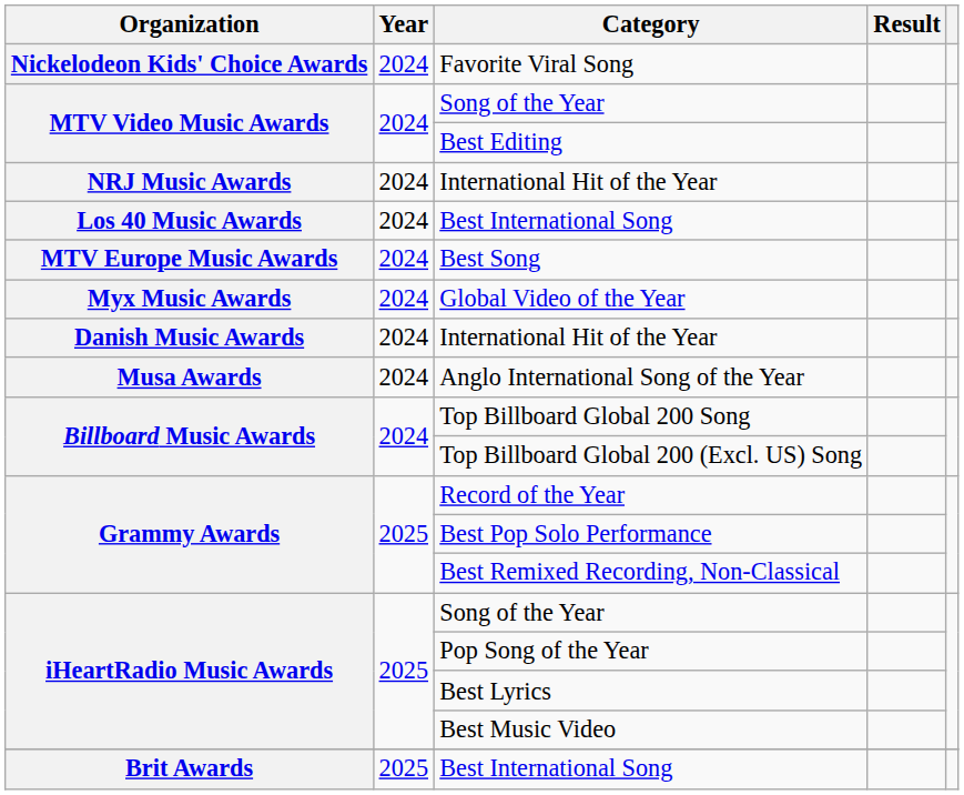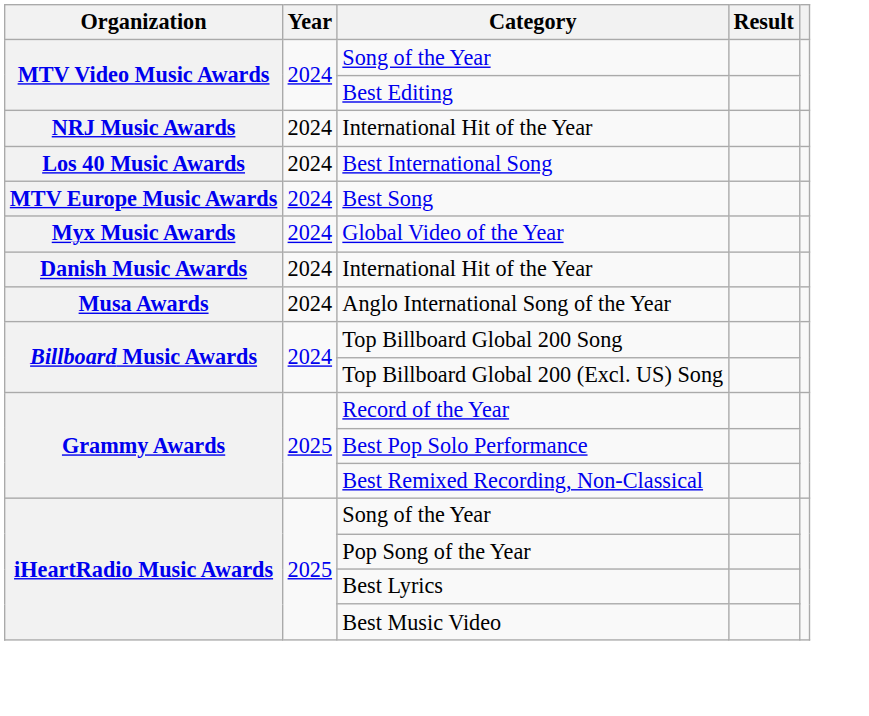- row: Nickelodeon Kids' Choice Awards | 2024 | Favorite Viral Song
- row: Brit Awards | 2025 | Best International Song
